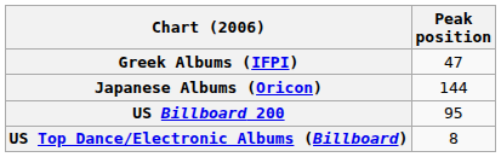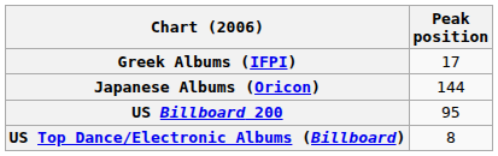Greek Albums (IFPI) | Peak position: 47 -> 17
